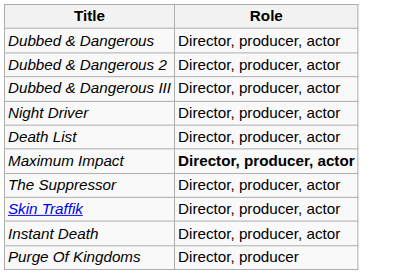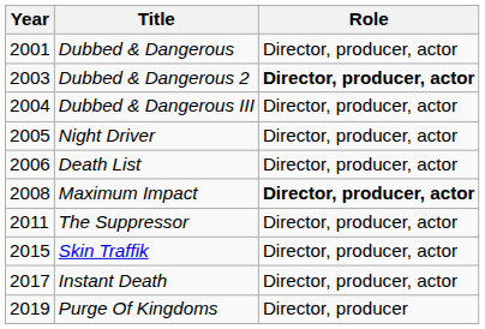+ column: Year | 2001 | 2003 | 2004 | 2005 | 2006 | 2008 | 2011 | 2015 | 2017 | 2019
Dubbed & Dangerous 2 | Role: normal -> bold
